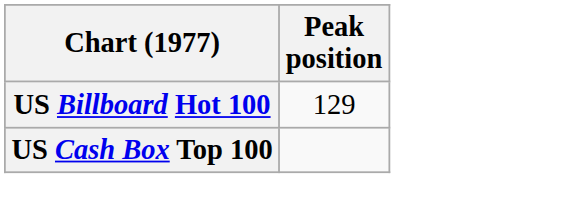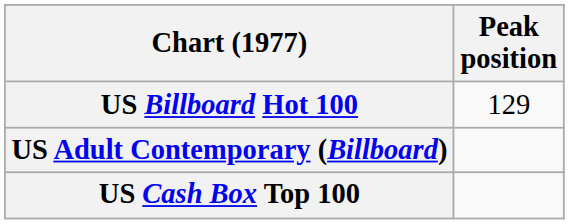+ row: US Adult Contemporary (Billboard)
